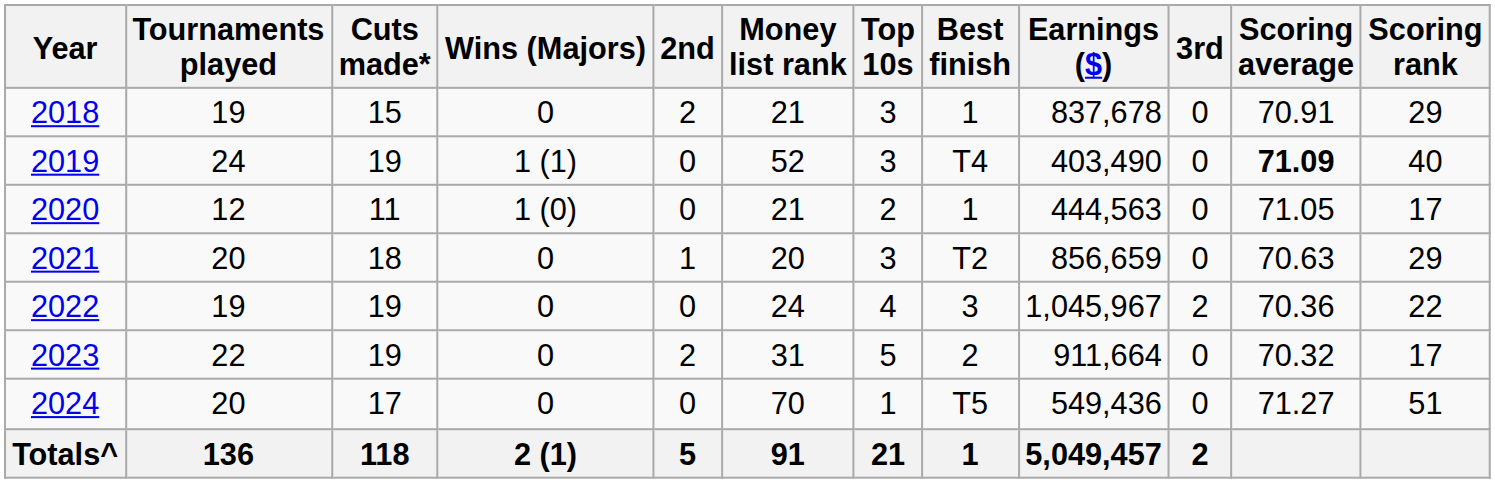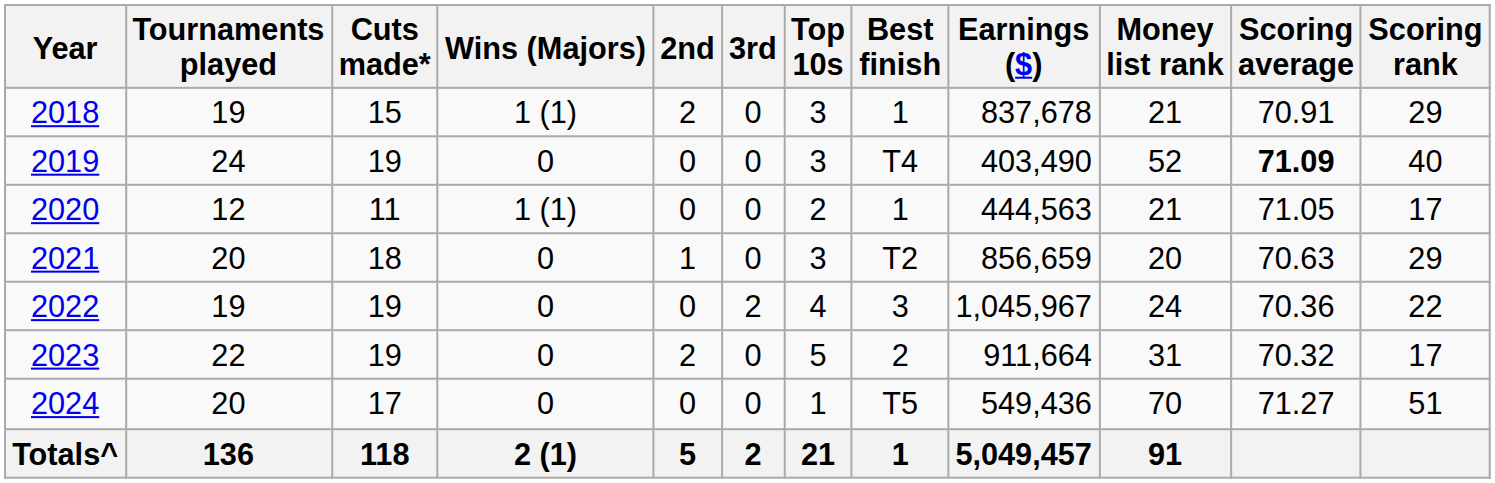columns swapped: 3rd <-> Money list rank
2018 | Wins (Majors): 0 -> 1 (1)
2019 | Wins (Majors): 1 (1) -> 0
2020 | Wins (Majors): 1 (0) -> 1 (1)
